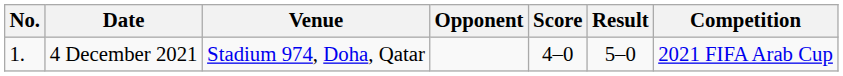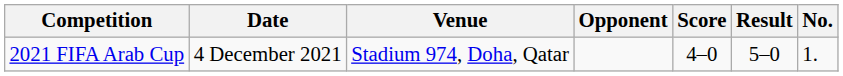columns swapped: No. <-> Competition
